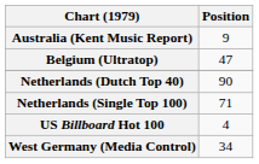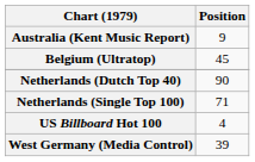Belgium (Ultratop) | Position: 47 -> 45
West Germany (Media Control) | Position: 34 -> 39
